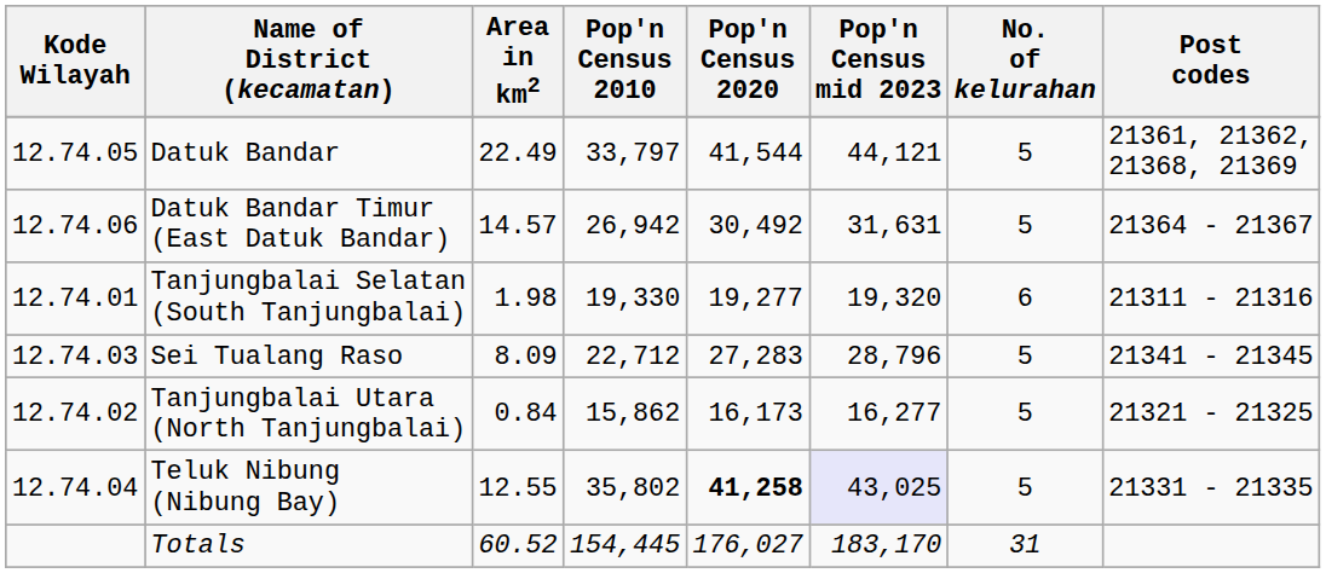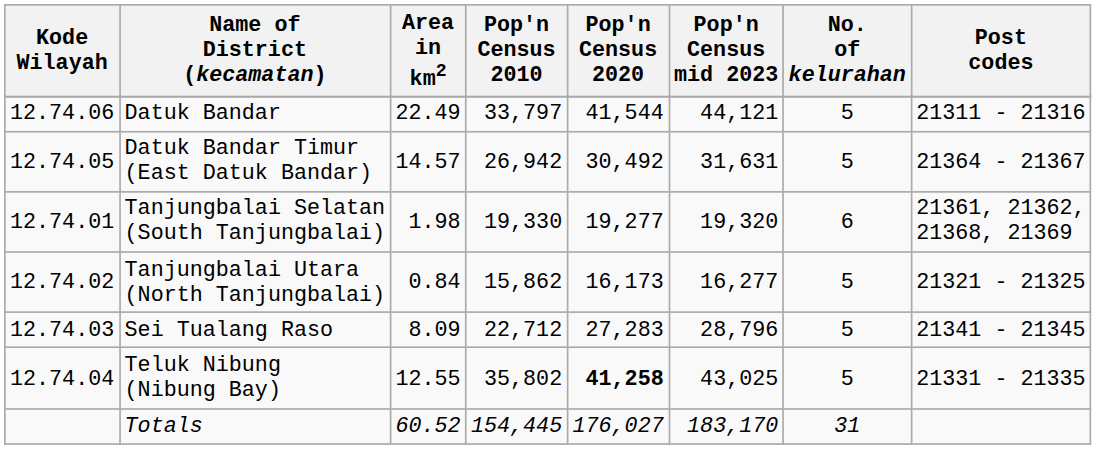Datuk Bandar | Kode Wilayah: 12.74.05 -> 12.74.06
Datuk Bandar | Post codes: 21361, 21362, 21368, 21369 -> 21311 - 21316
Datuk Bandar Timur (East Datuk Bandar) | Kode Wilayah: 12.74.06 -> 12.74.05
Tanjungbalai Selatan (South Tanjungbalai) | Post codes: 21311 - 21316 -> 21361, 21362, 21368, 21369
rows swapped: Tanjungbalai Utara (North Tanjungbalai) <-> Sei Tualang Raso
Teluk Nibung (Nibung Bay) | Pop'n Census mid 2023: lavender background -> no background
